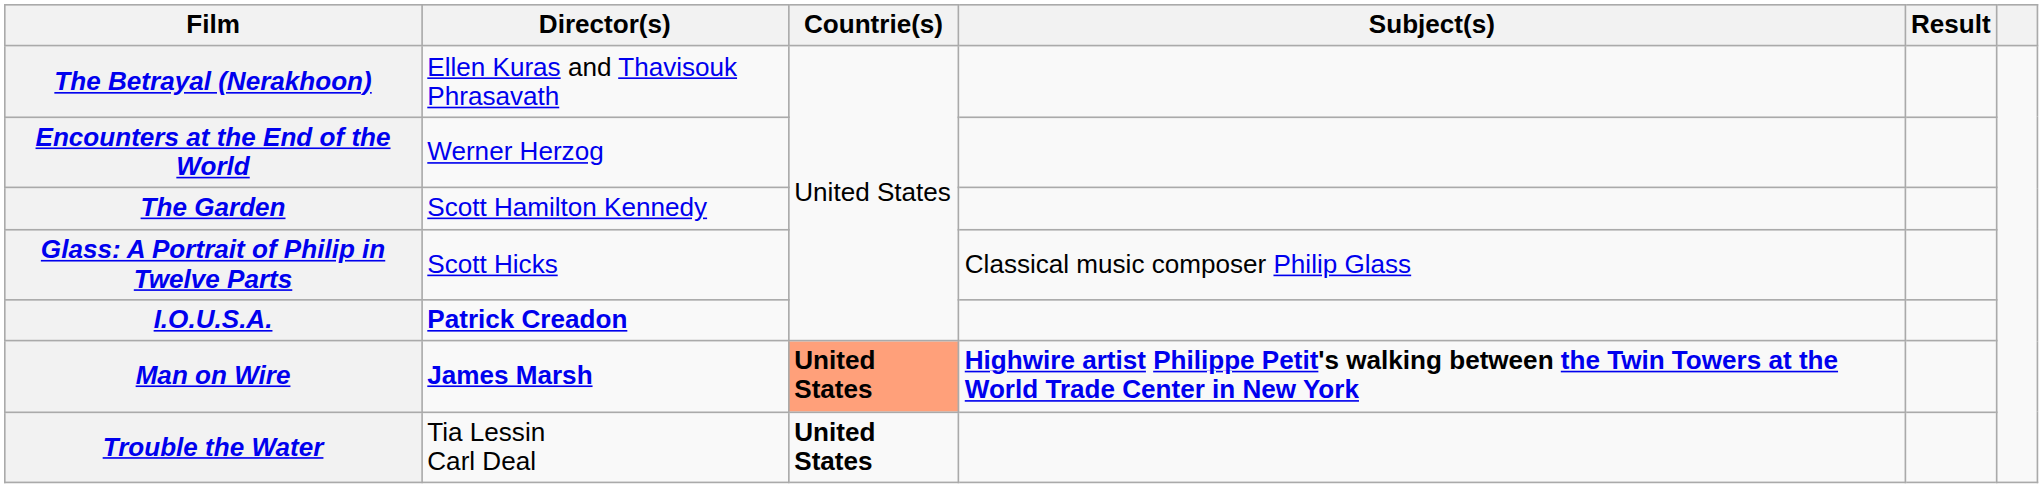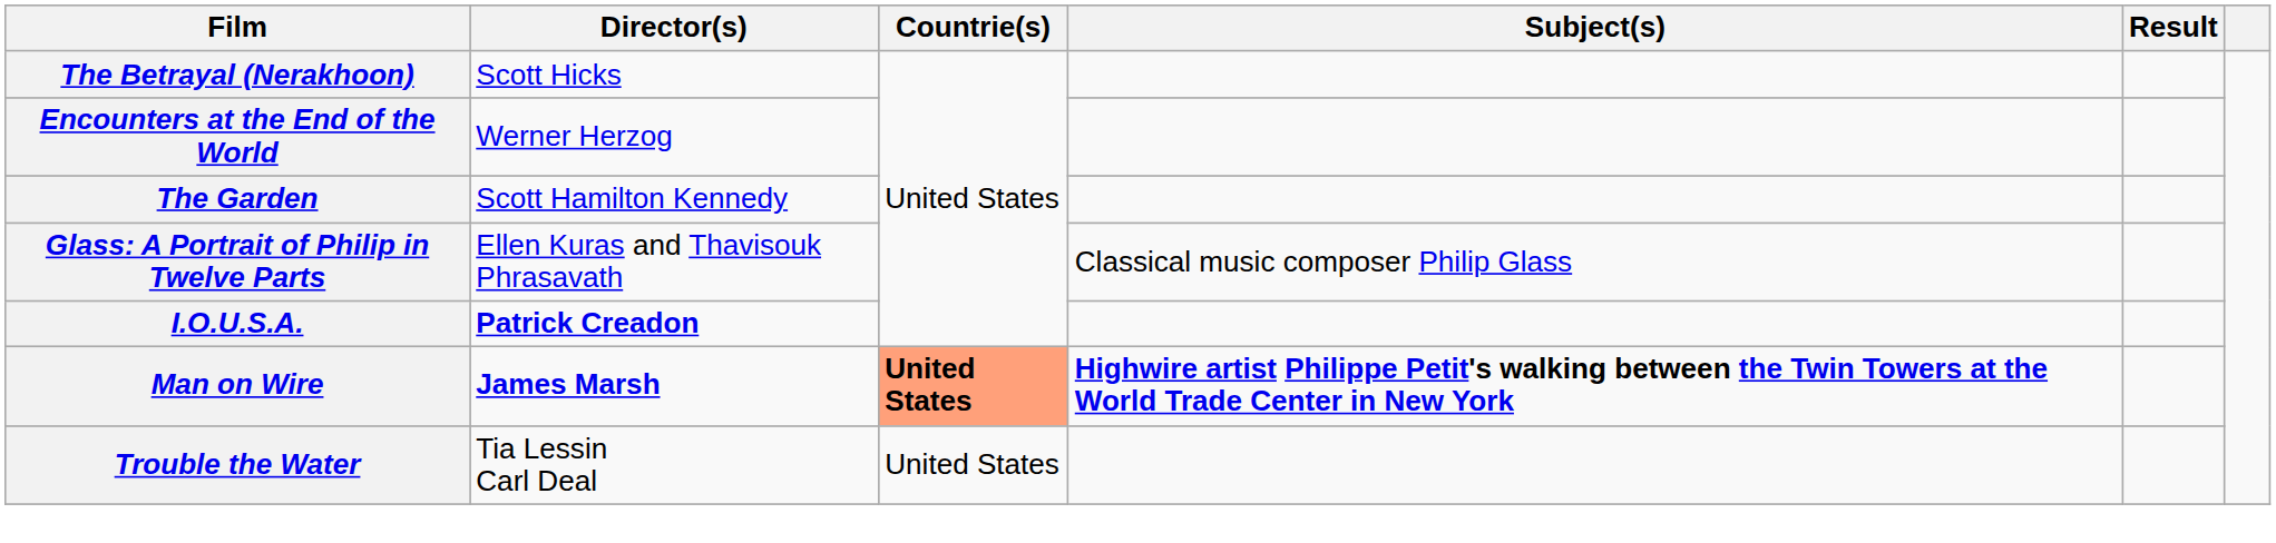The Betrayal (Nerakhoon) | Director(s): Ellen Kuras and Thavisouk Phrasavath -> Scott Hicks
Glass: A Portrait of Philip in Twelve Parts | Director(s): Scott Hicks -> Ellen Kuras and Thavisouk Phrasavath
Trouble the Water | Countrie(s): bold -> normal
